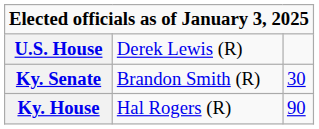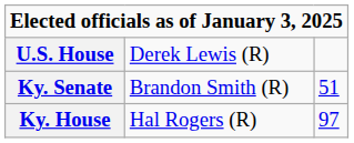Ky. Senate | column 3: 30 -> 51
Ky. House | column 3: 90 -> 97
